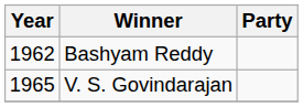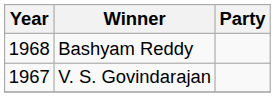Bashyam Reddy | Year: 1962 -> 1968
V. S. Govindarajan | Year: 1965 -> 1967
